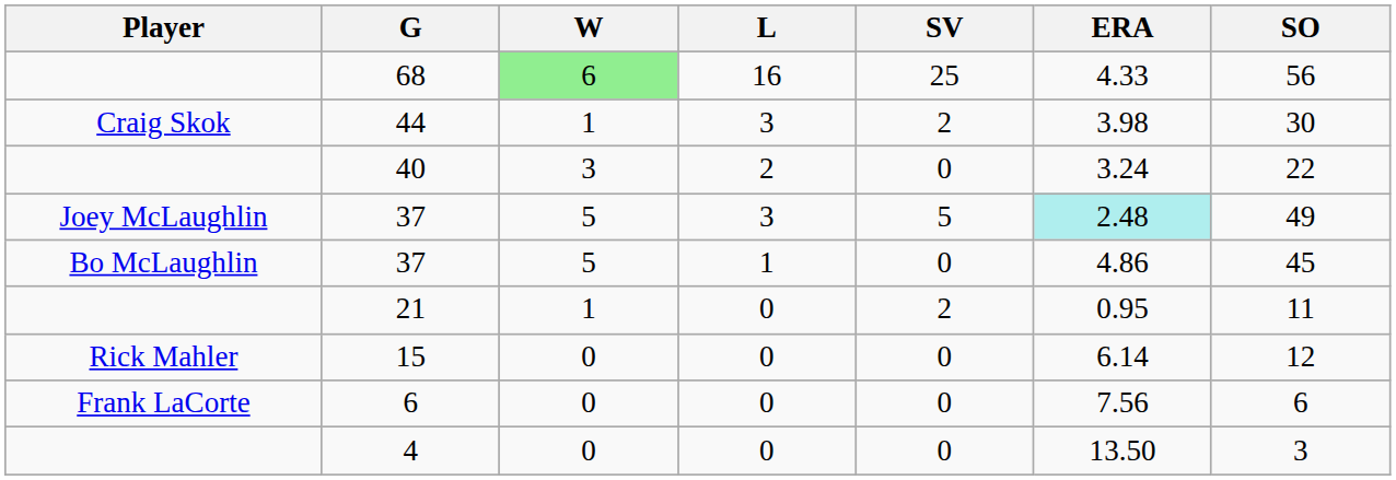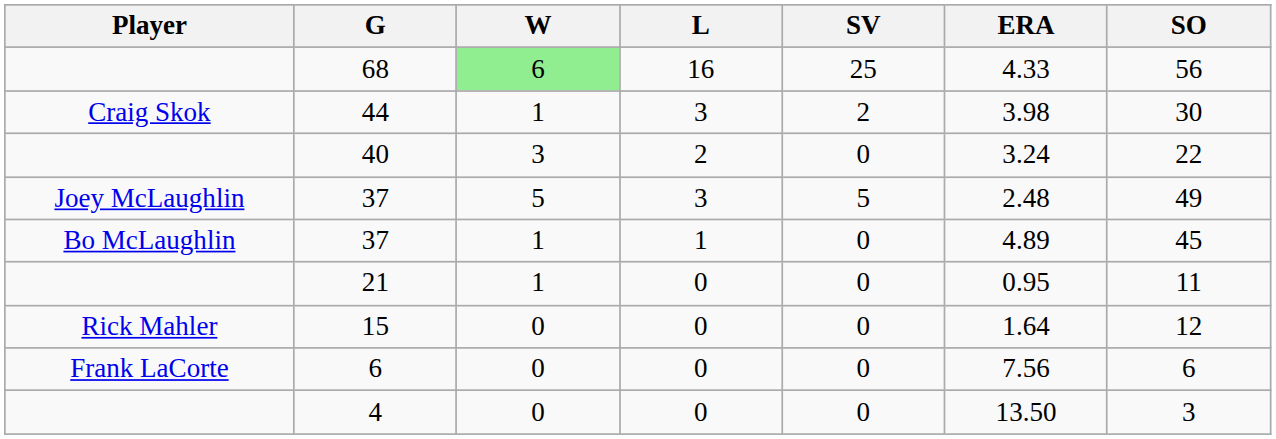Joey McLaughlin / 37 | ERA: paleturquoise background -> no background
Bo McLaughlin / 37 | W: 5 -> 1
Bo McLaughlin / 37 | ERA: 4.86 -> 4.89
21 | SV: 2 -> 0
15 | ERA: 6.14 -> 1.64
